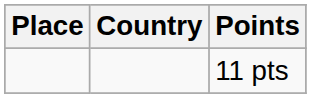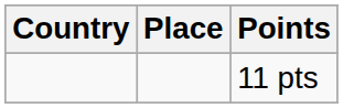columns swapped: Place <-> Country
